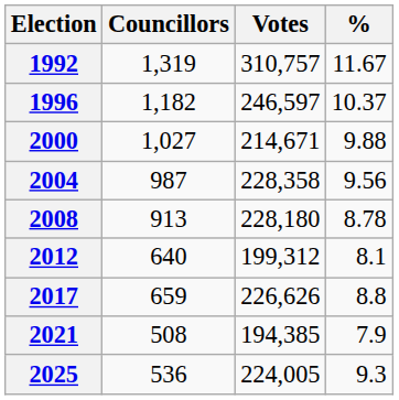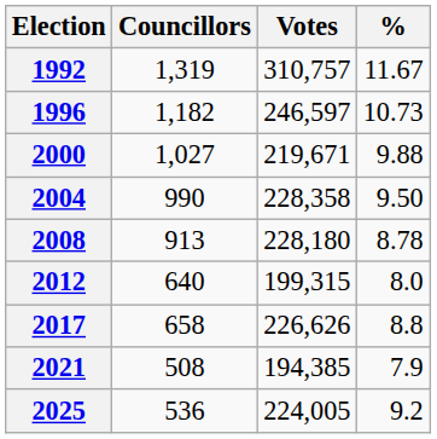1996 | %: 10.37 -> 10.73
2000 | Votes: 214,671 -> 219,671
2004 | Councillors: 987 -> 990
2004 | %: 9.56 -> 9.50
2012 | Votes: 199,312 -> 199,315
2012 | %: 8.1 -> 8.0
2017 | Councillors: 659 -> 658
2025 | %: 9.3 -> 9.2
